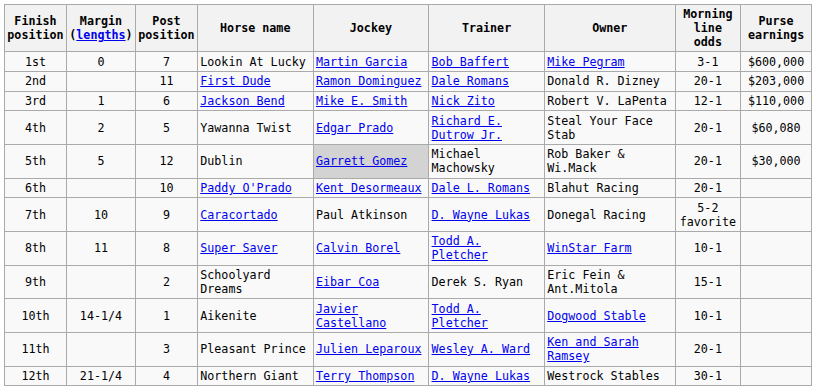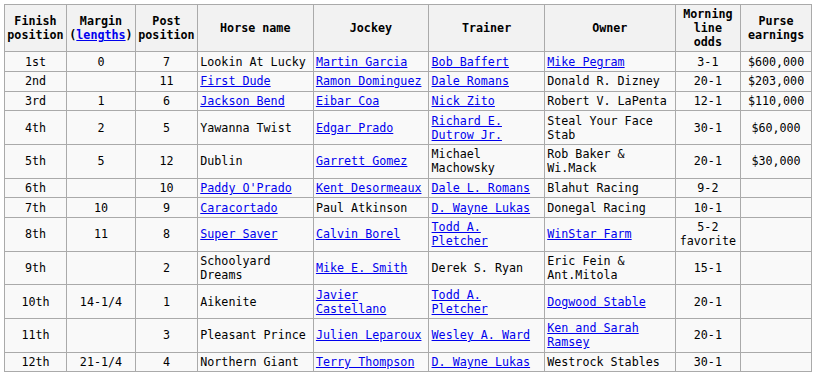3rd | Jockey: Mike E. Smith -> Eibar Coa
4th | Morning line odds: 20-1 -> 30-1
4th | Purse earnings: $60,080 -> $60,000
5th | Jockey: lightgrey background -> no background
6th | Morning line odds: 20-1 -> 9-2
7th | Morning line odds: 5-2 favorite -> 10-1
8th | Morning line odds: 10-1 -> 5-2 favorite
9th | Jockey: Eibar Coa -> Mike E. Smith
10th | Morning line odds: 10-1 -> 20-1
